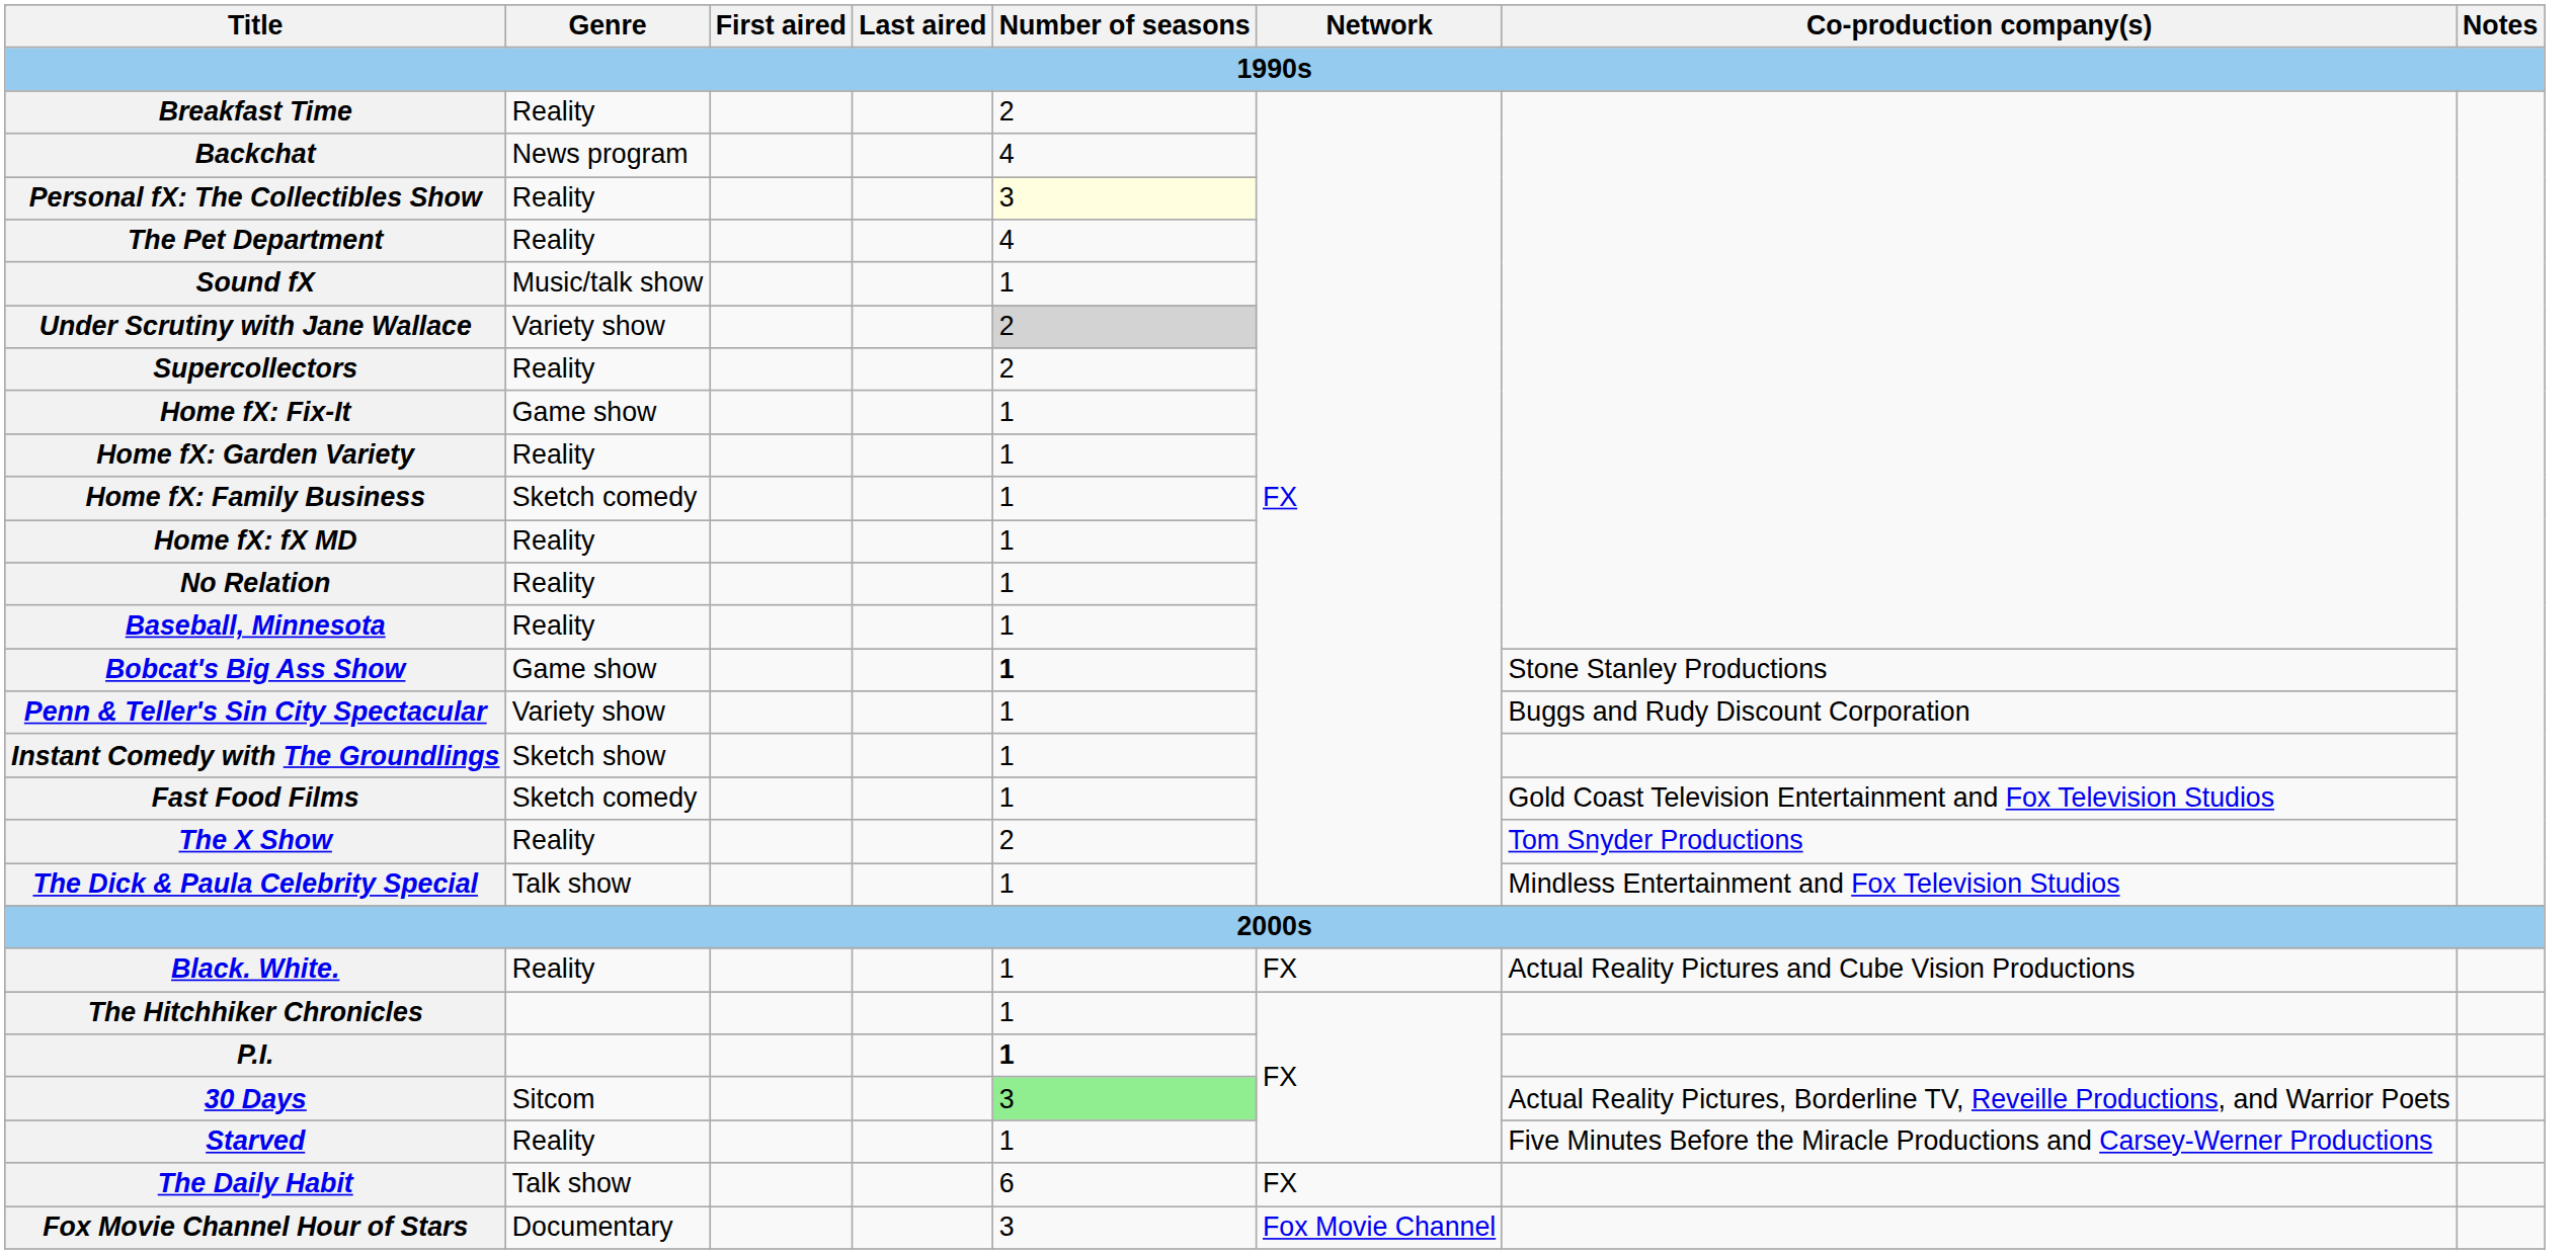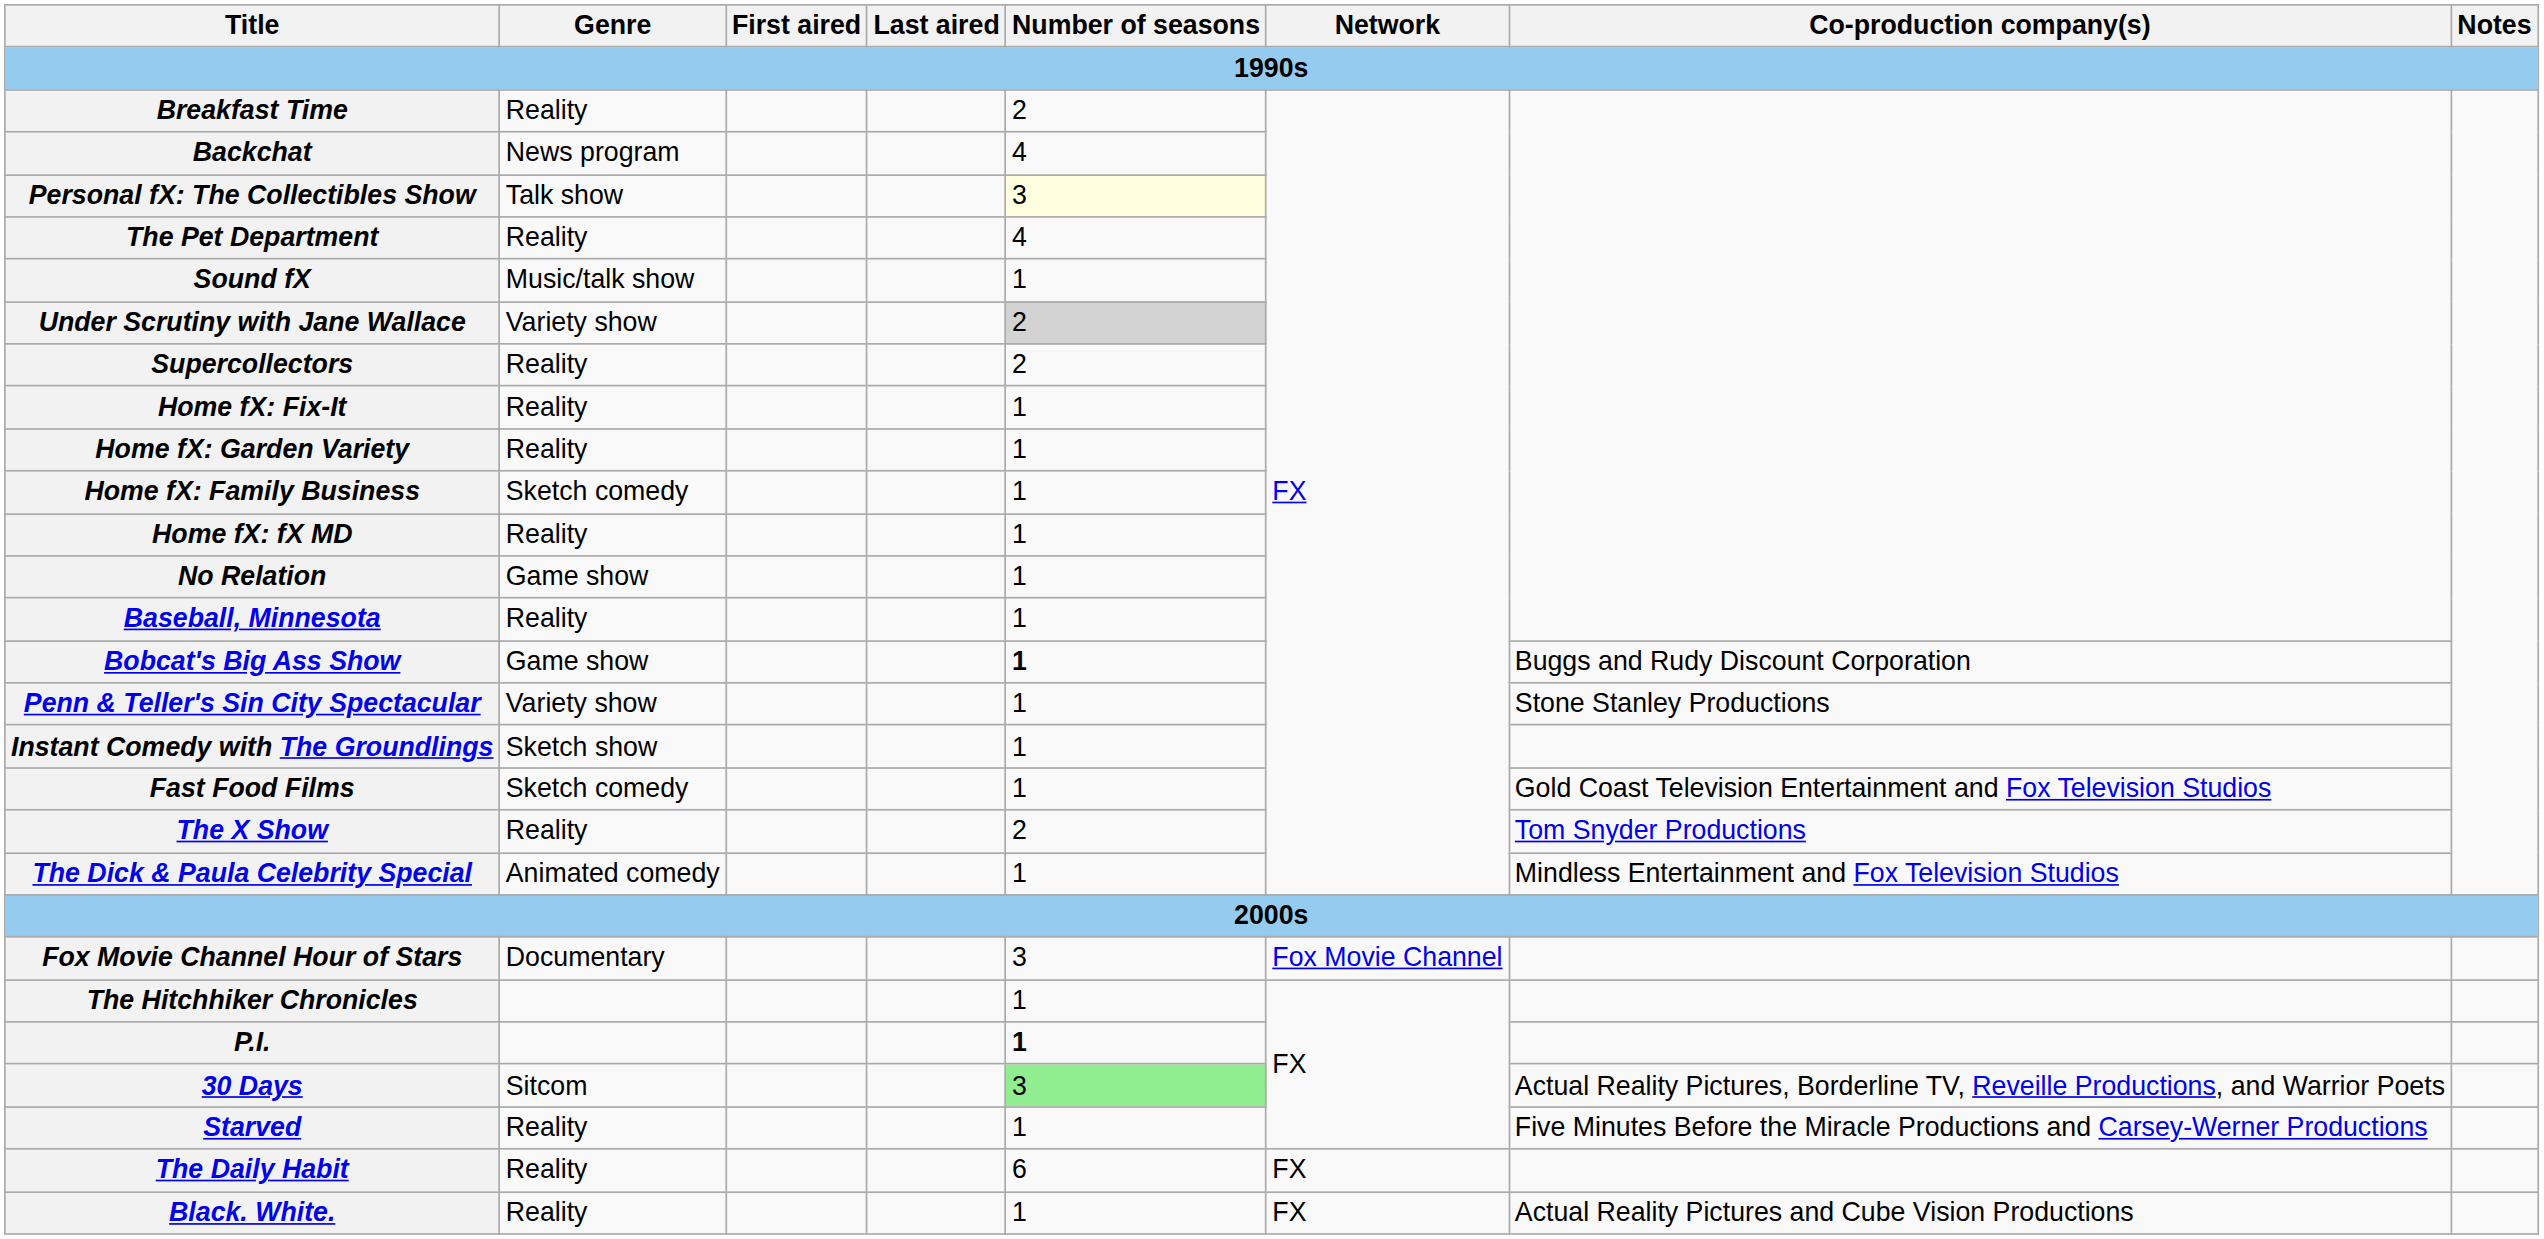Personal fX: The Collectibles Show | Genre: Reality -> Talk show
Home fX: Fix-It | Genre: Game show -> Reality
No Relation | Genre: Reality -> Game show
Bobcat's Big Ass Show | Co-production company(s): Stone Stanley Productions -> Buggs and Rudy Discount Corporation
Penn & Teller's Sin City Spectacular | Co-production company(s): Buggs and Rudy Discount Corporation -> Stone Stanley Productions
The Dick & Paula Celebrity Special | Genre: Talk show -> Animated comedy
rows swapped: Fox Movie Channel Hour of Stars <-> Black. White.
The Daily Habit | Genre: Talk show -> Reality
